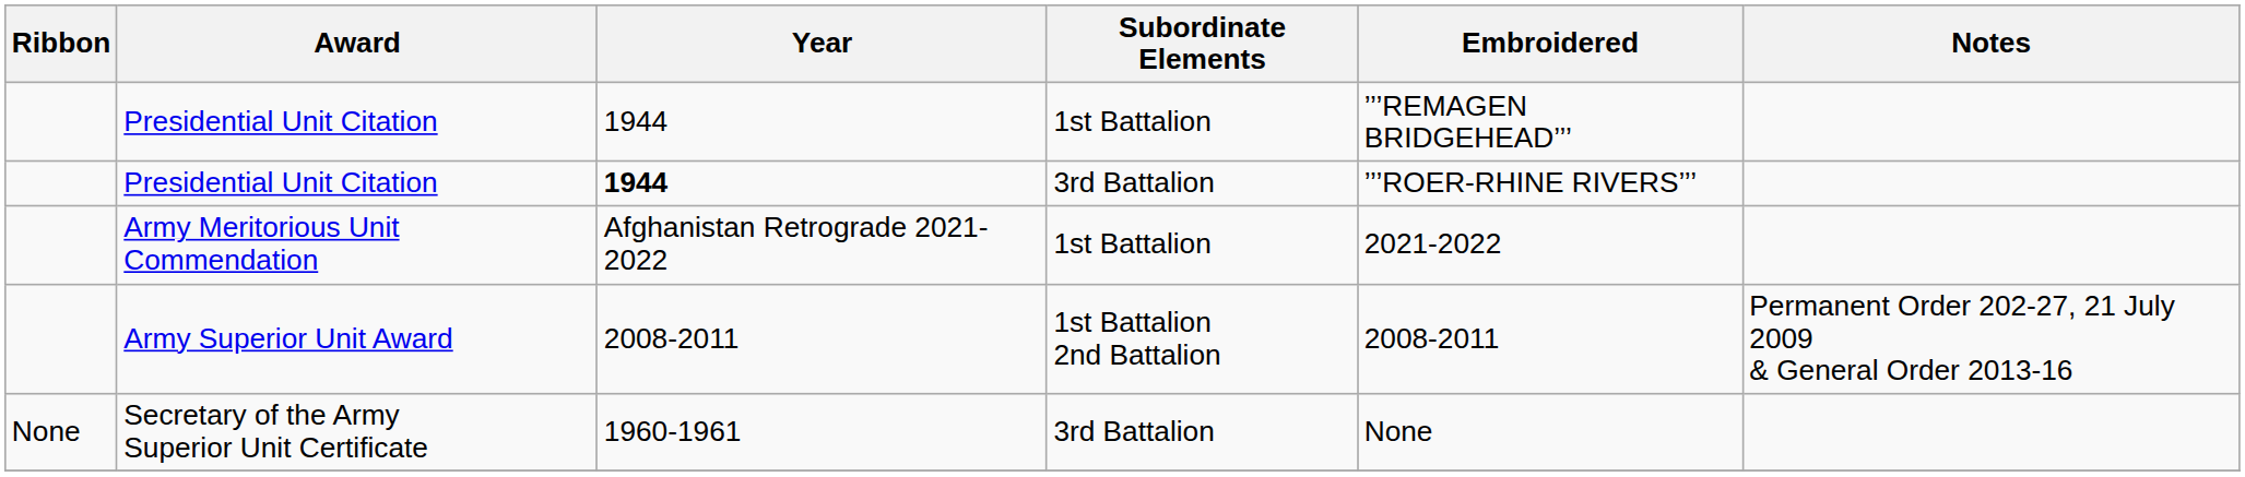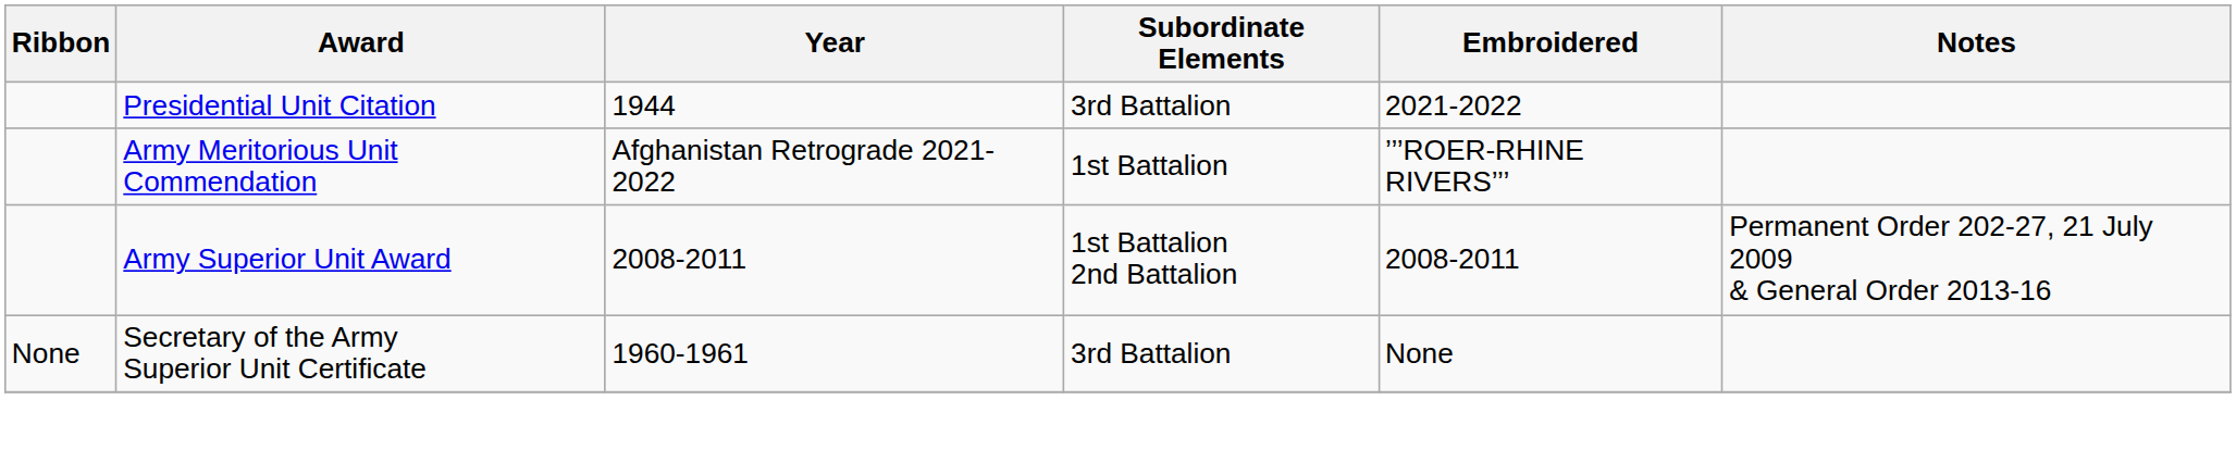- row: Presidential Unit Citation | 1944 | 1st Battalion | ’’’REMAGEN BRIDGEHEAD’’’
Presidential Unit Citation / 3rd Battalion | Year: bold -> normal
Presidential Unit Citation / 3rd Battalion | Embroidered: ’’’ROER-RHINE RIVERS’’’ -> 2021-2022
Army Meritorious Unit Commendation | Embroidered: 2021-2022 -> ’’’ROER-RHINE RIVERS’’’
